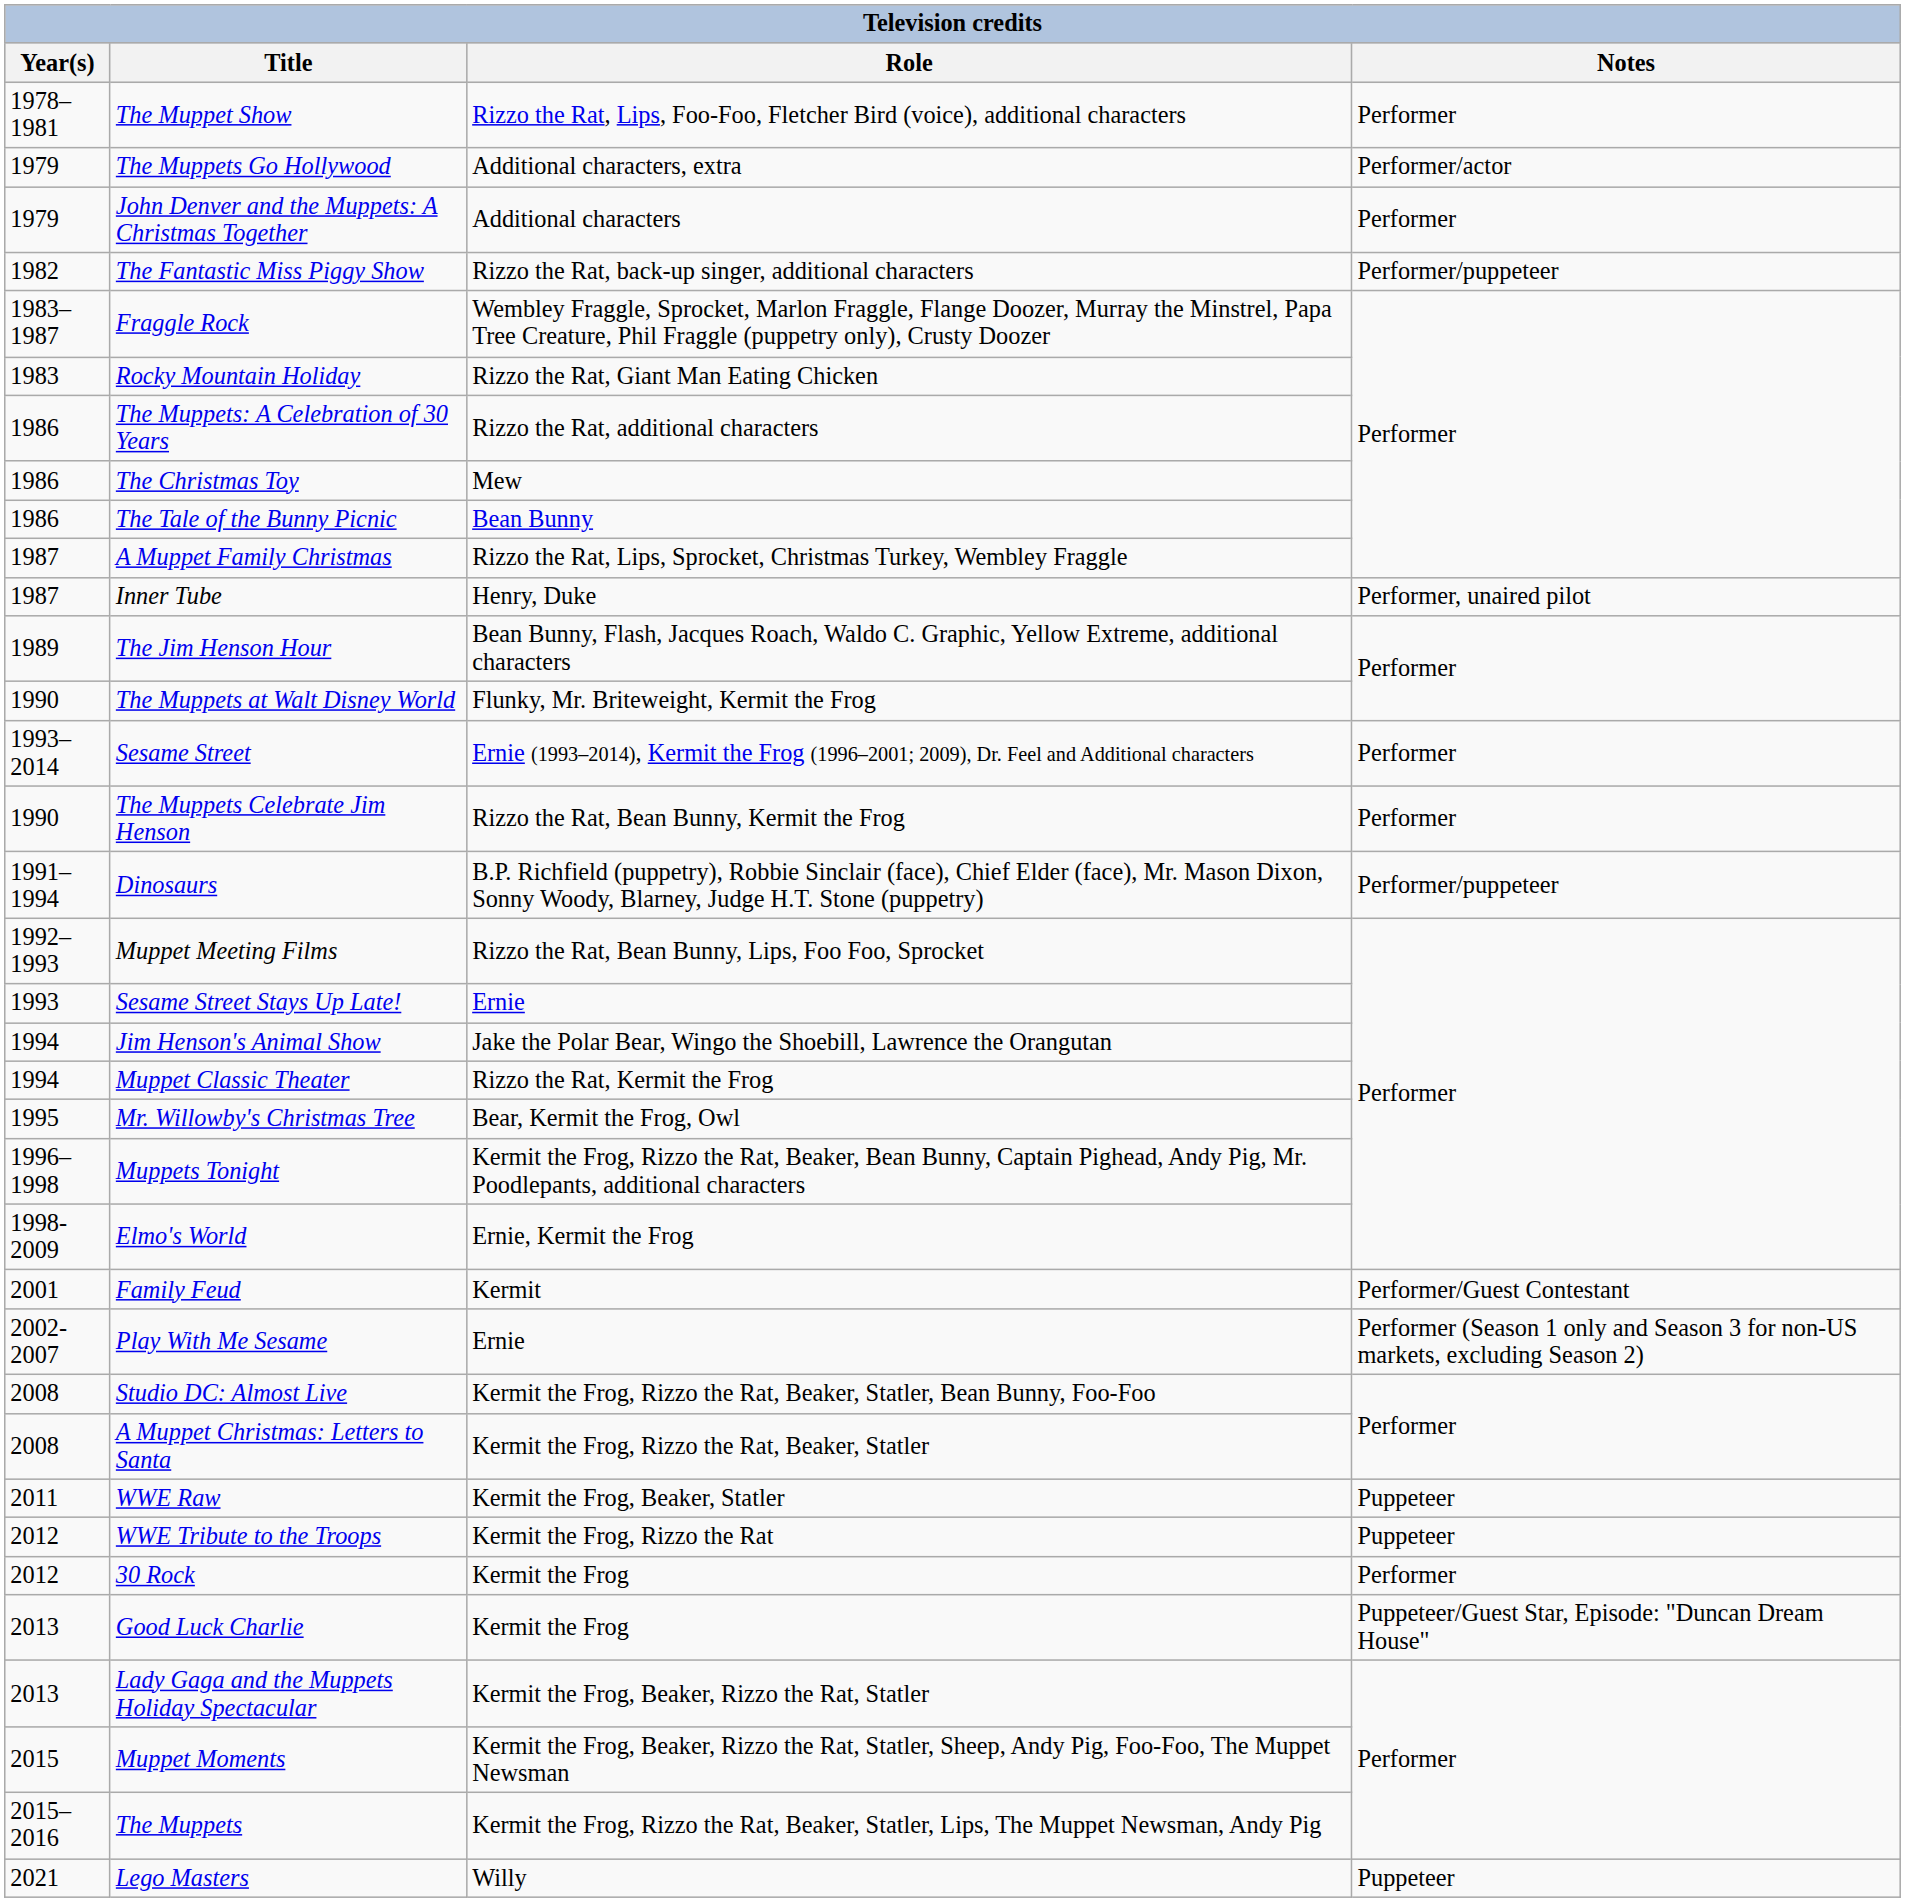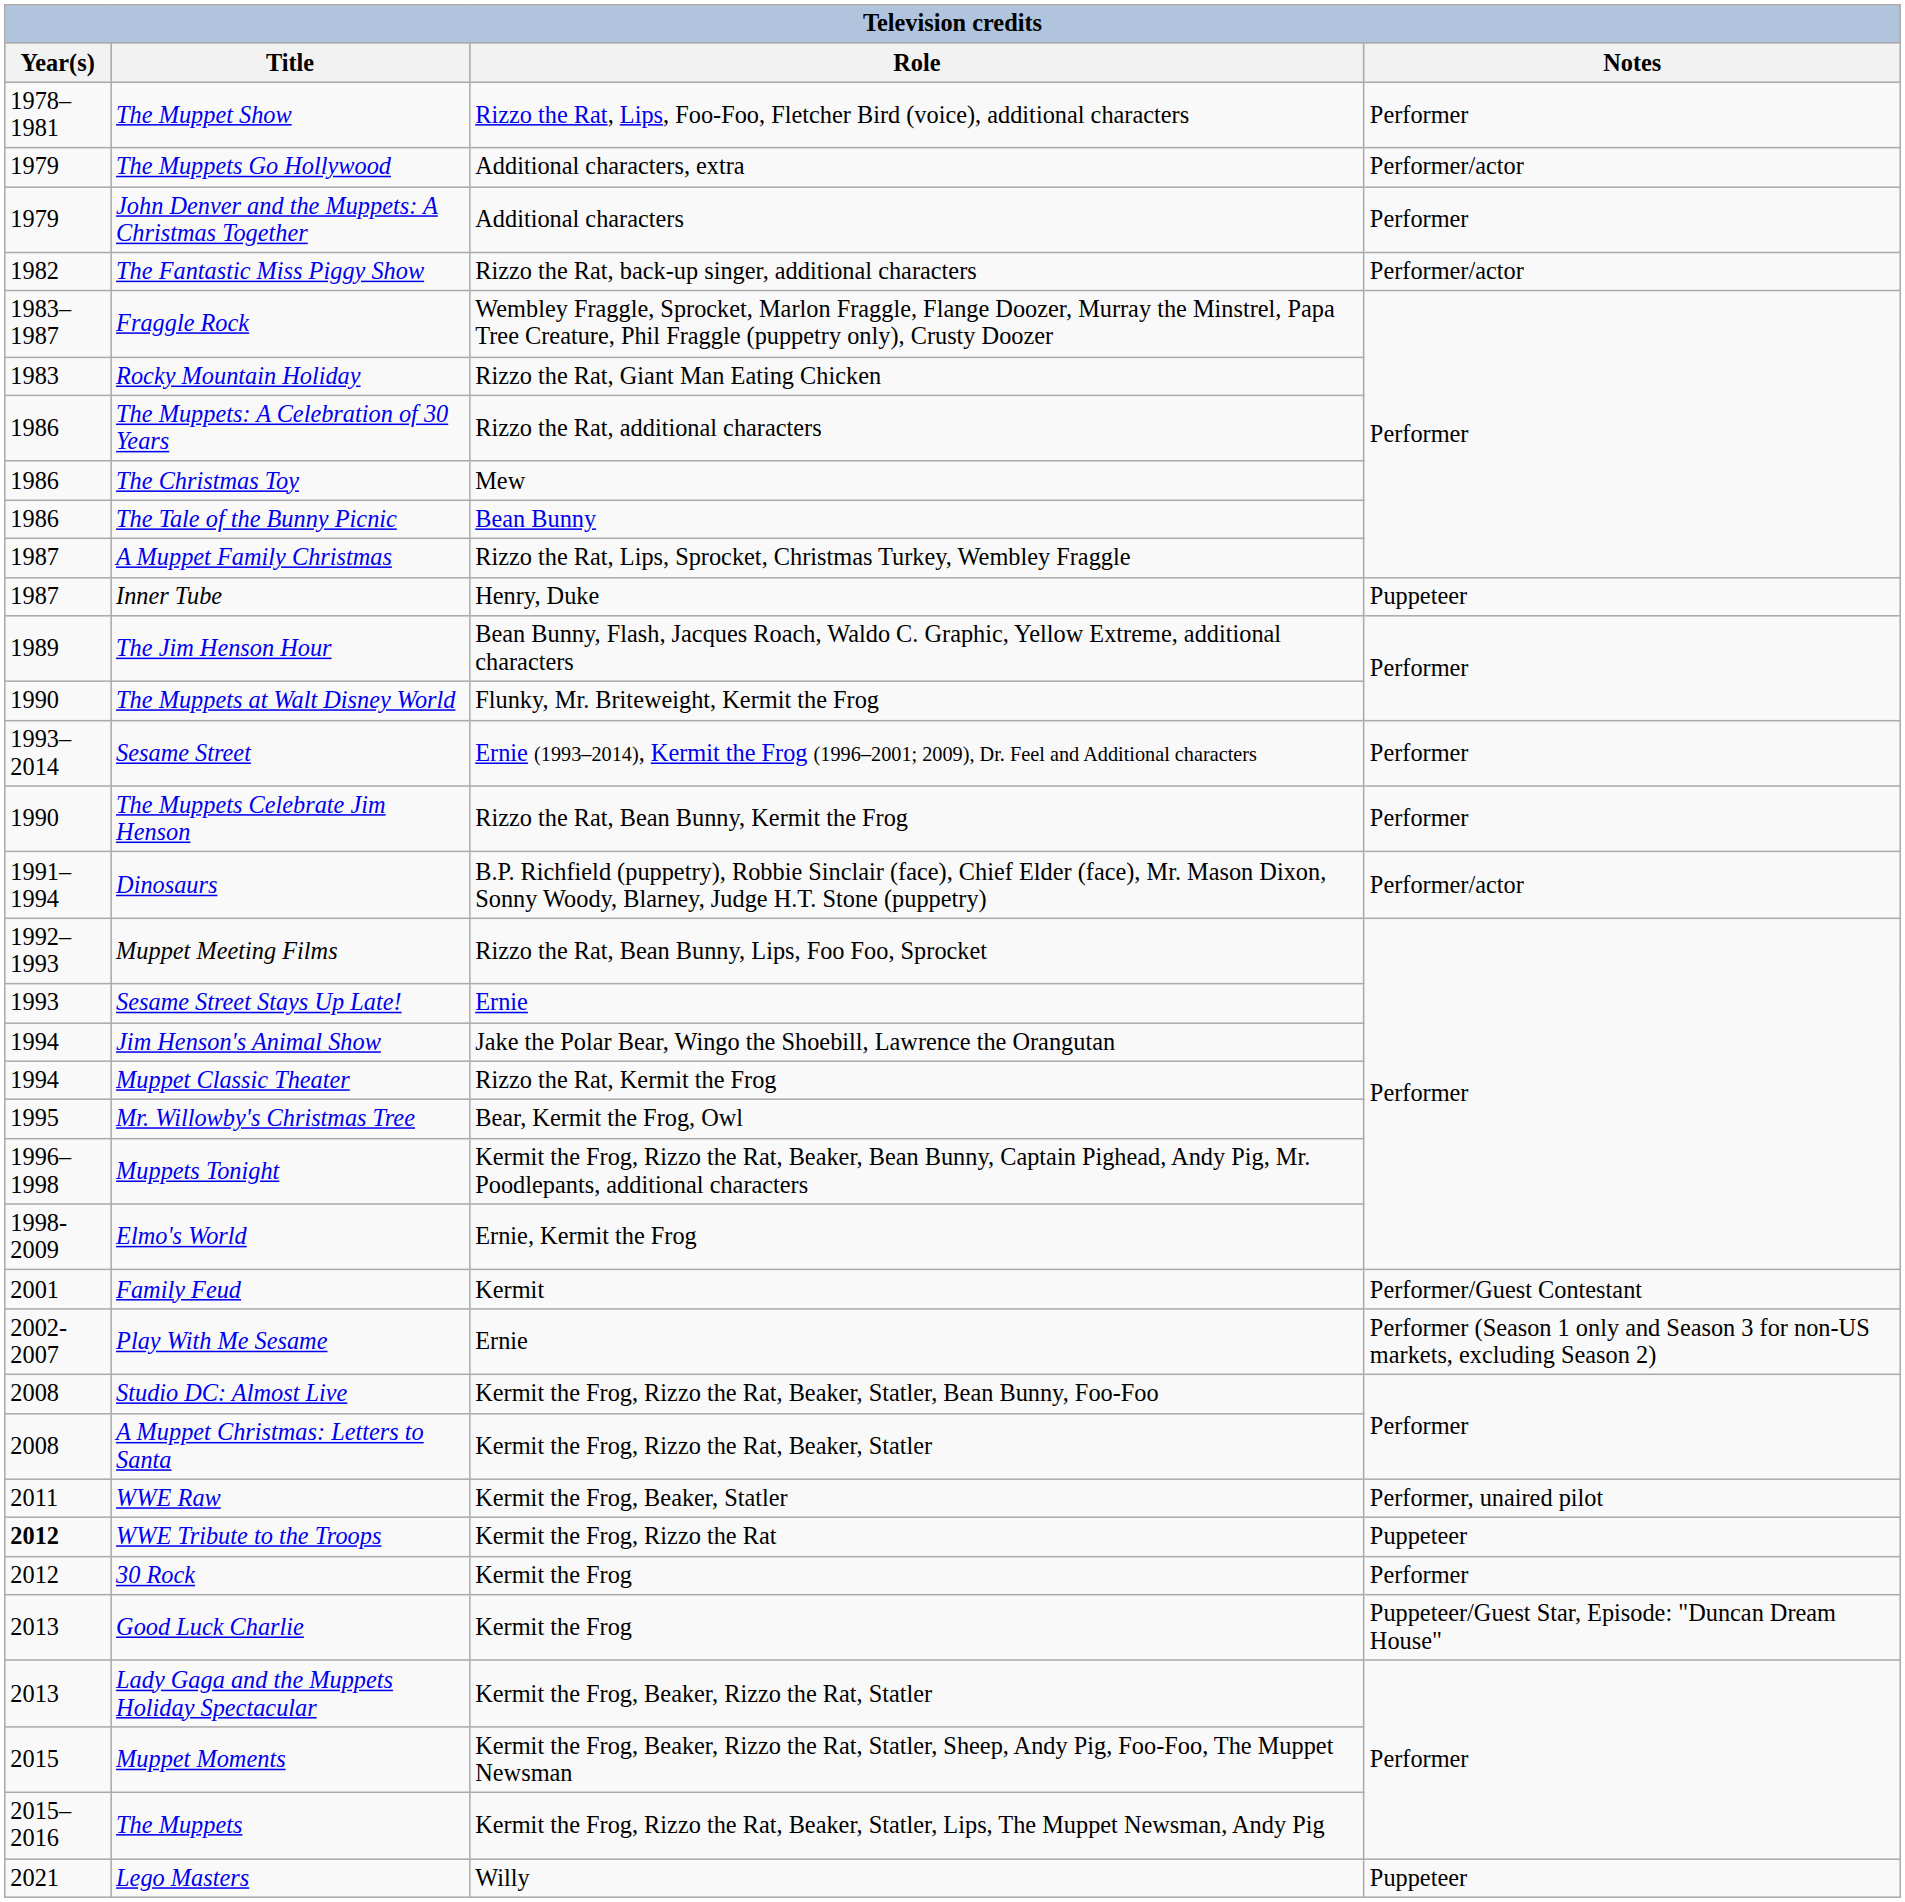The Fantastic Miss Piggy Show | Notes: Performer/puppeteer -> Performer/actor
Inner Tube | Notes: Performer, unaired pilot -> Puppeteer
Dinosaurs | Notes: Performer/puppeteer -> Performer/actor
WWE Raw | Notes: Puppeteer -> Performer, unaired pilot
WWE Tribute to the Troops | Year(s): normal -> bold
